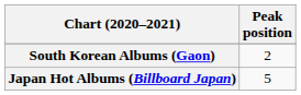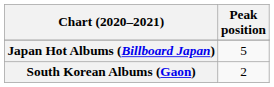rows swapped: Japan Hot Albums (Billboard Japan) <-> South Korean Albums (Gaon)
